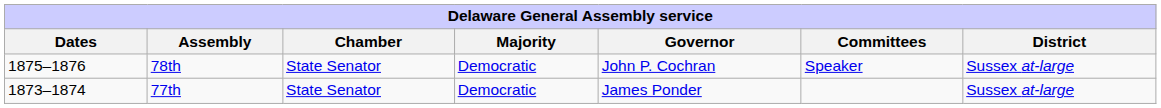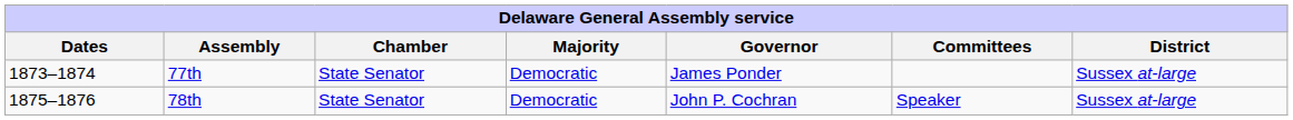rows swapped: 77th <-> 78th
